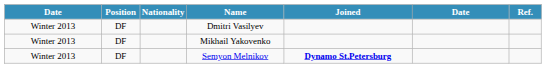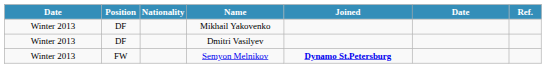rows swapped: Mikhail Yakovenko <-> Dmitri Vasilyev
Semyon Melnikov | Position: DF -> FW
